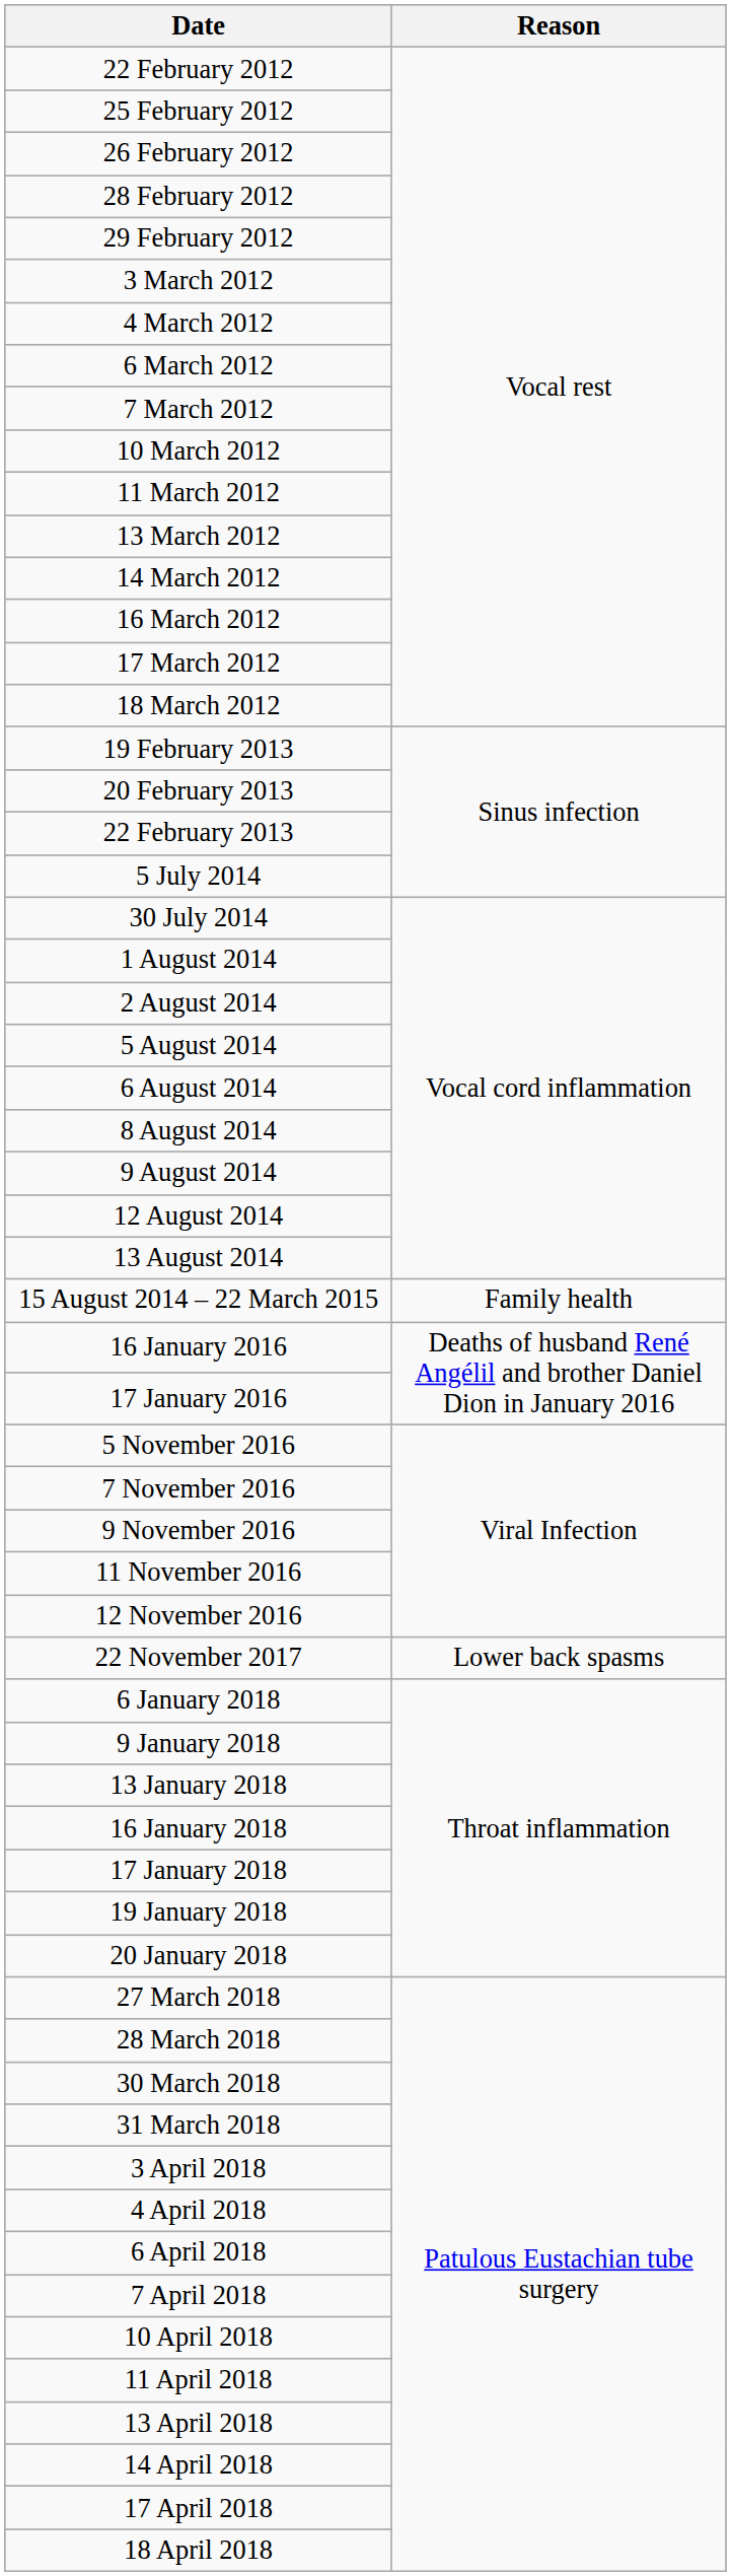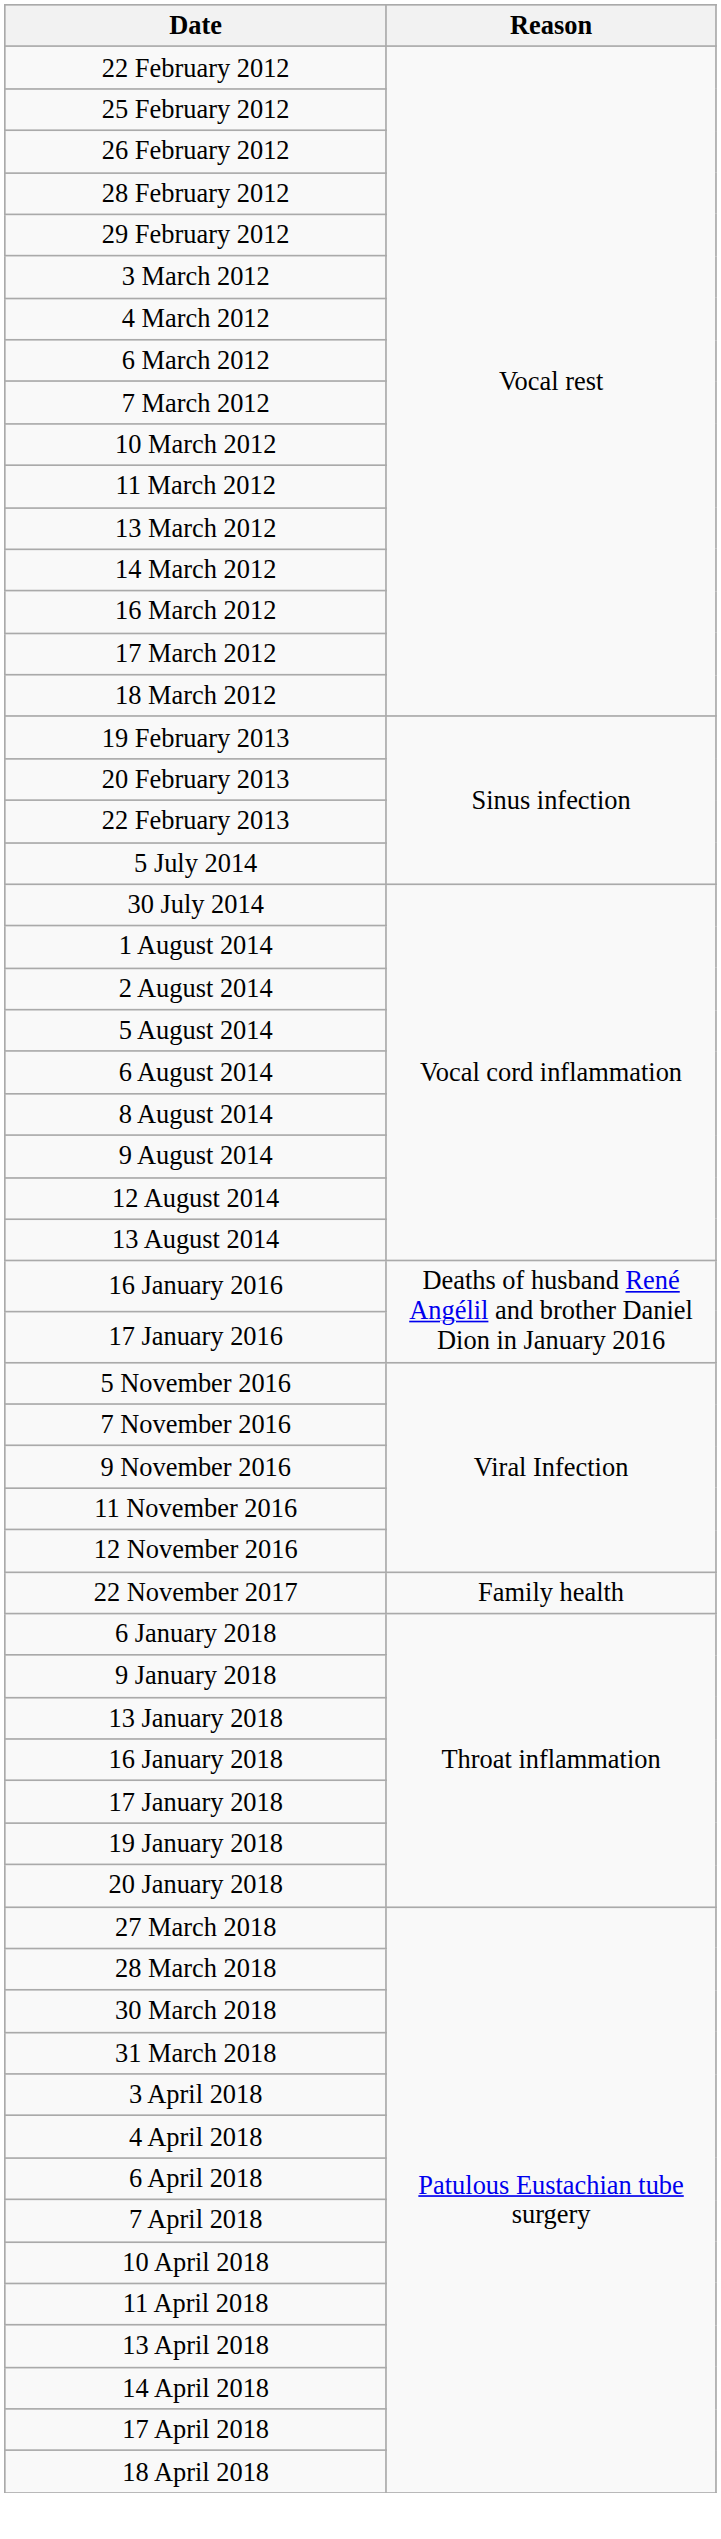- row: 15 August 2014 – 22 March 2015 | Family health
22 November 2017 | Reason: Lower back spasms -> Family health
